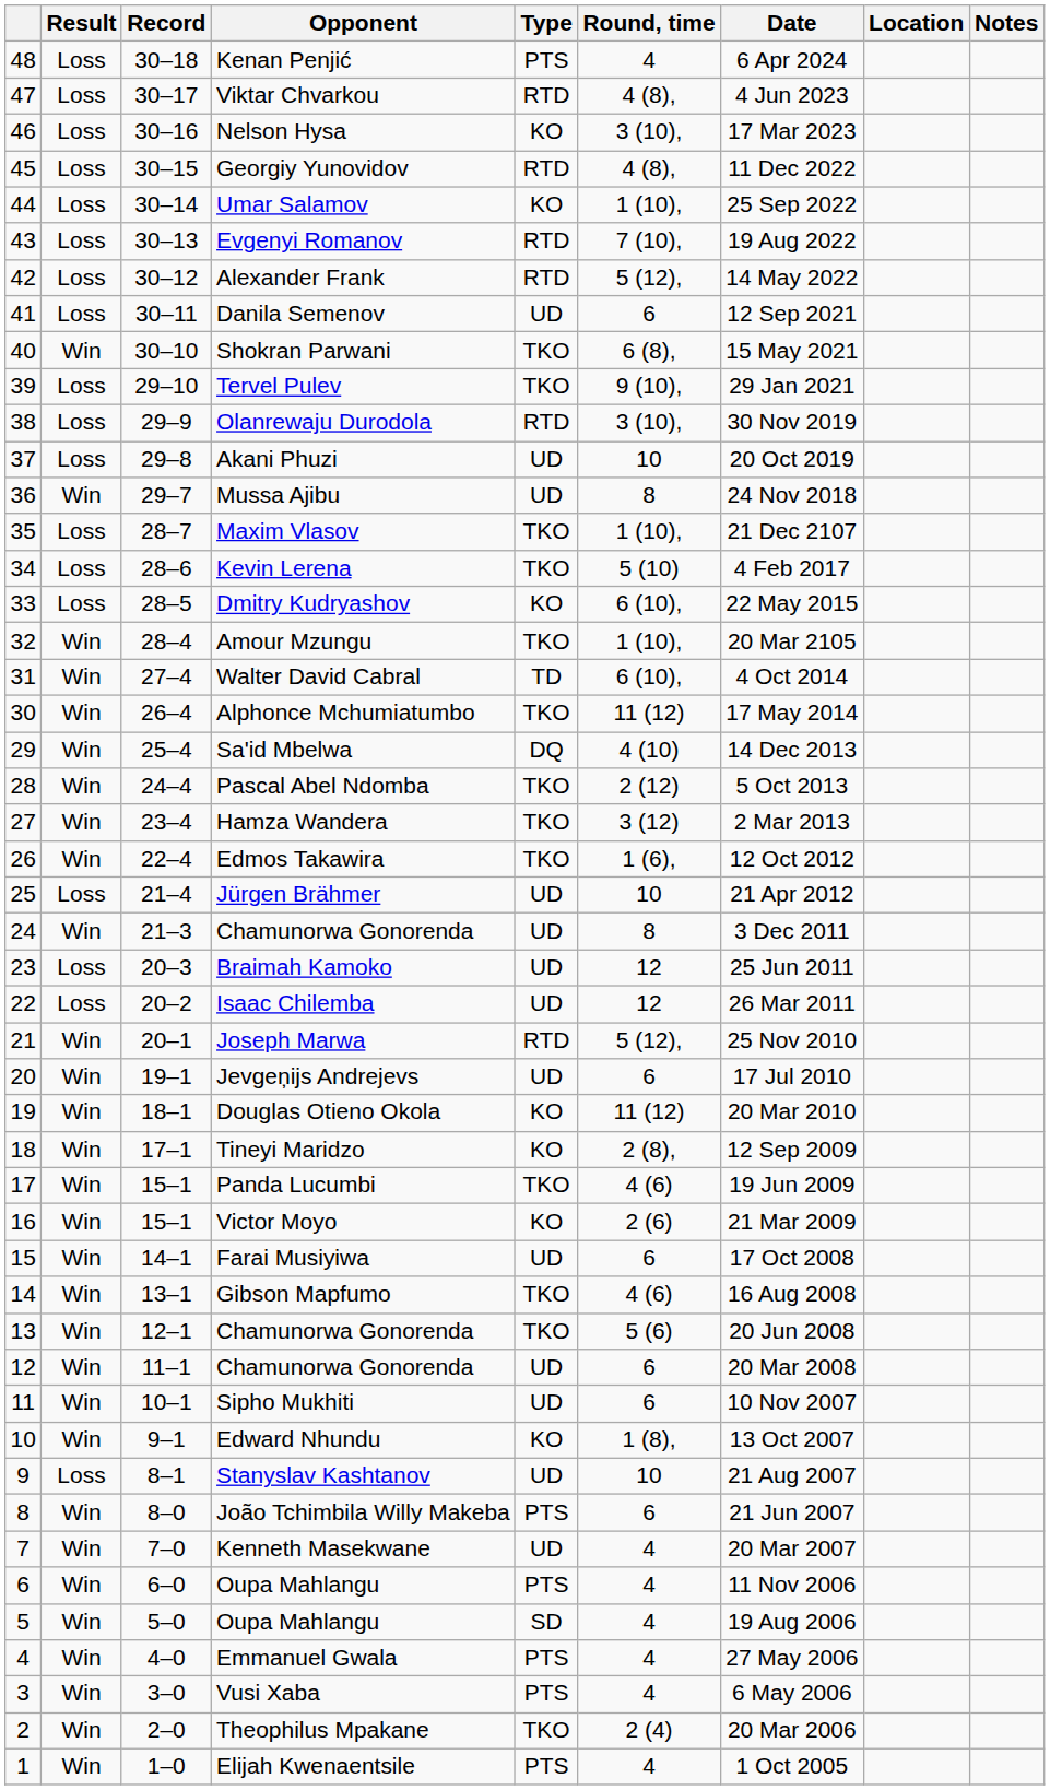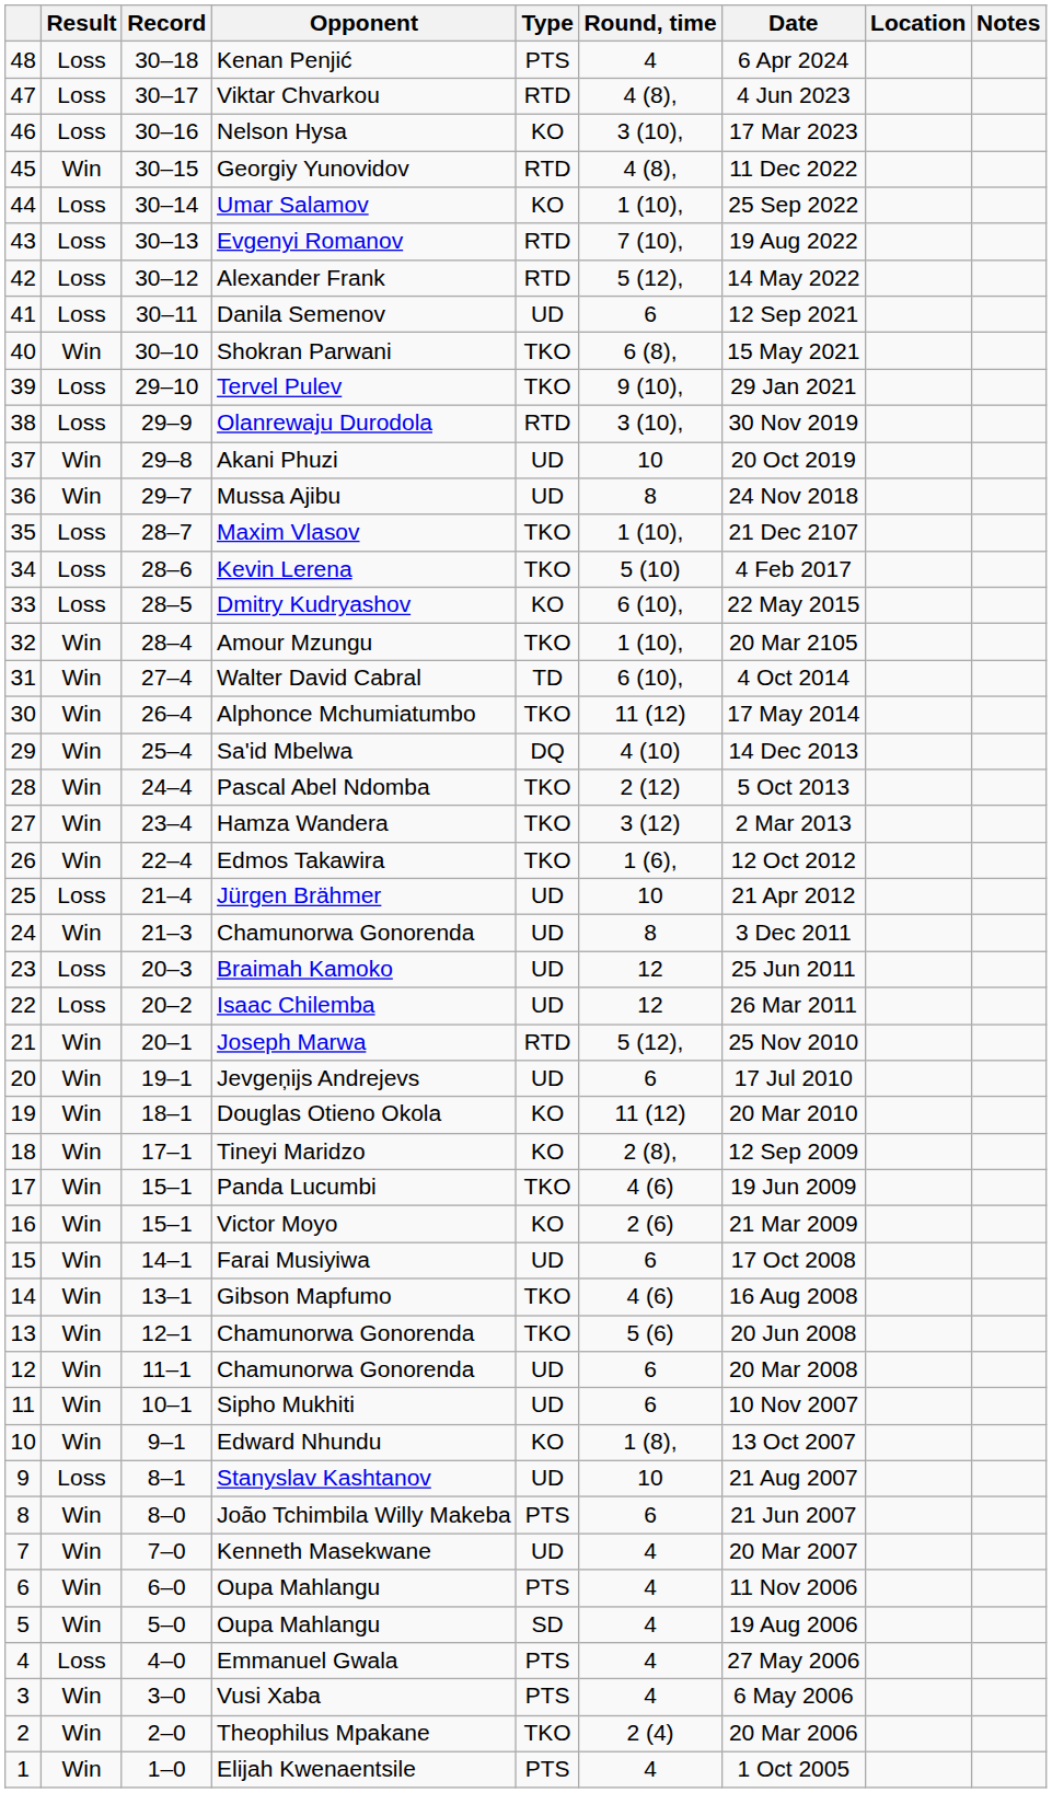Georgiy Yunovidov | Result: Loss -> Win
Akani Phuzi | Result: Loss -> Win
Emmanuel Gwala | Result: Win -> Loss
